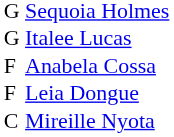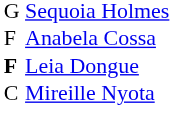- row: G | Italee Lucas
Leia Dongue | column 1: normal -> bold
